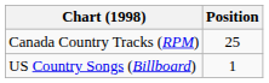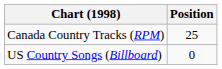US Country Songs (Billboard) | Position: 1 -> 0
